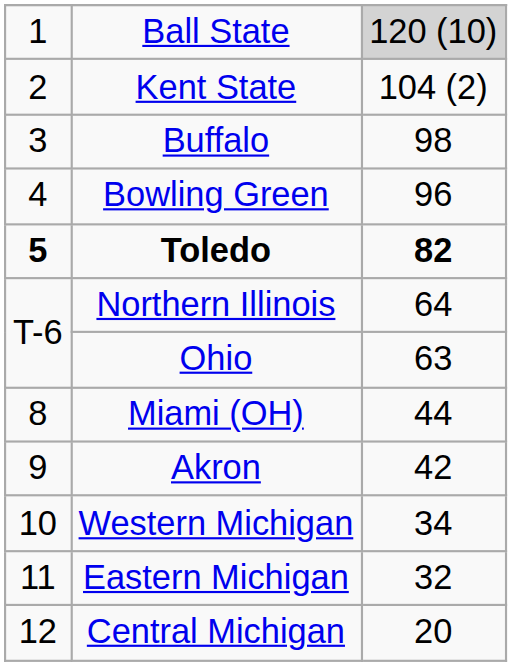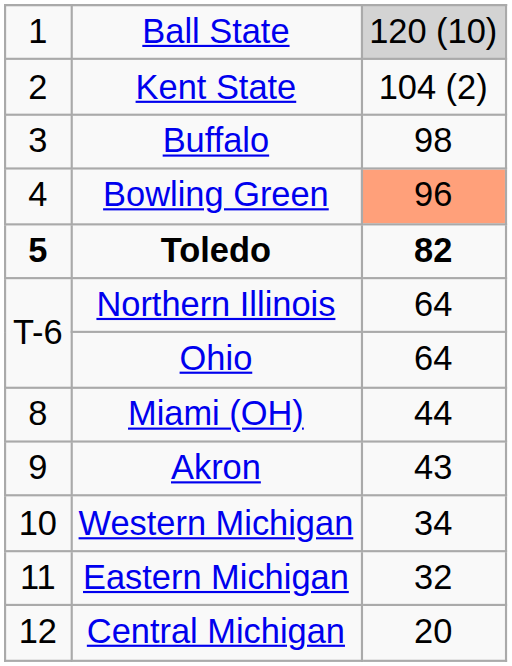Bowling Green | column 3: no background -> lightsalmon background
Ohio | column 3: 63 -> 64
Akron | column 3: 42 -> 43
